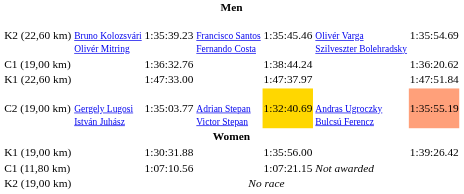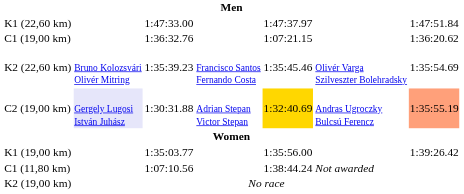rows swapped: K1 (22,60 km) <-> K2 (22,60 km)
C1 (19,00 km) | column 5: 1:38:44.24 -> 1:07:21.15
C2 (19,00 km) | column 2: no background -> lavender background
C2 (19,00 km) | column 3: 1:35:03.77 -> 1:30:31.88
K1 (19,00 km) | column 3: 1:30:31.88 -> 1:35:03.77
C1 (11,80 km) | column 5: 1:07:21.15 -> 1:38:44.24
